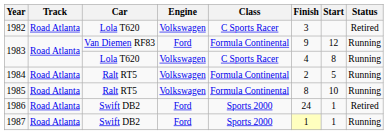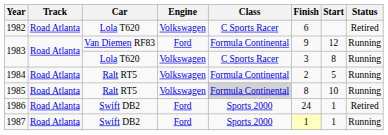1982 | Finish: 3 -> 6
1983 / Lola T620 | Finish: 4 -> 3
1985 | Class: no background -> lightgrey background
